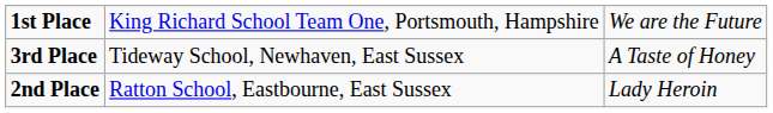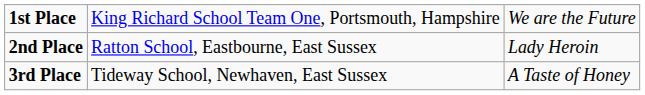rows swapped: 2nd Place <-> 3rd Place
